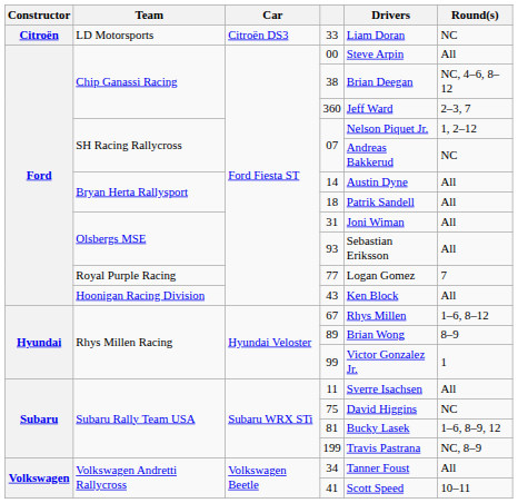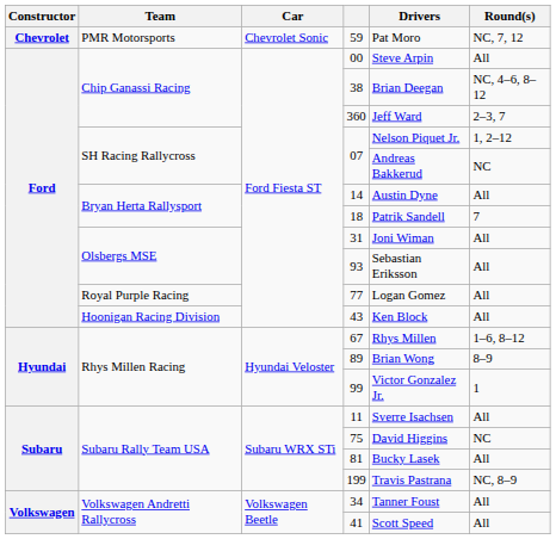+ row: Chevrolet | PMR Motorsports | Chevrolet Sonic | 59 | Pat Moro | NC, 7, 12
- row: Citroën | LD Motorsports | Citroën DS3 | 33 | Liam Doran | NC
18 | Round(s): All -> 7
77 | Round(s): 7 -> All
81 | Round(s): 1–6, 8–9, 12 -> All
41 | Round(s): 10–11 -> All
